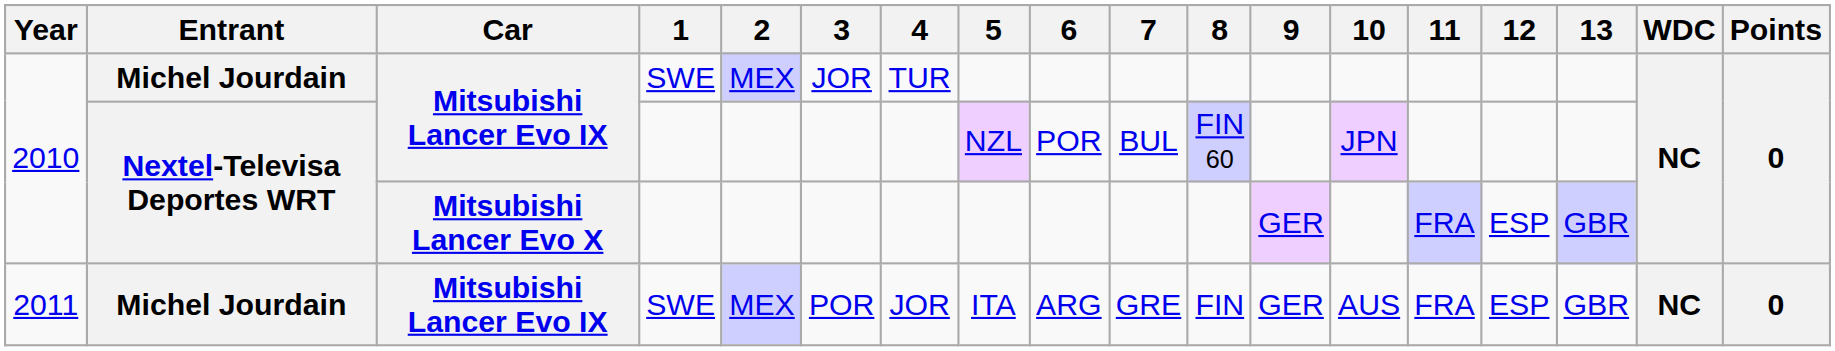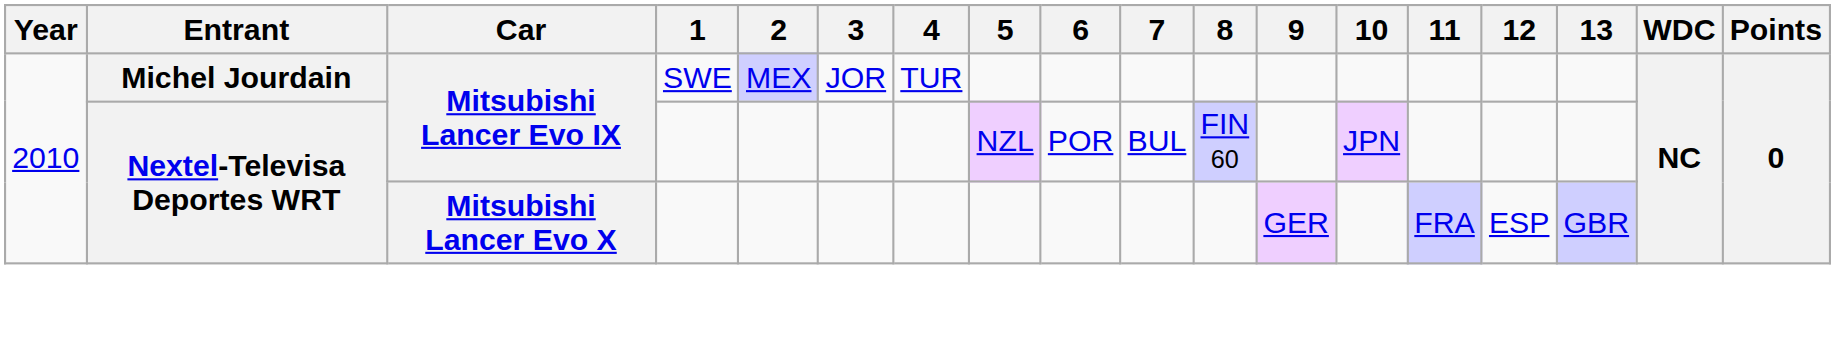- row: 2011 | Michel Jourdain | Mitsubishi Lancer Evo IX | SWE | MEX | POR | JOR | ITA | ARG | GRE | FIN | GER | AUS | FRA | ESP | GBR | NC | 0
